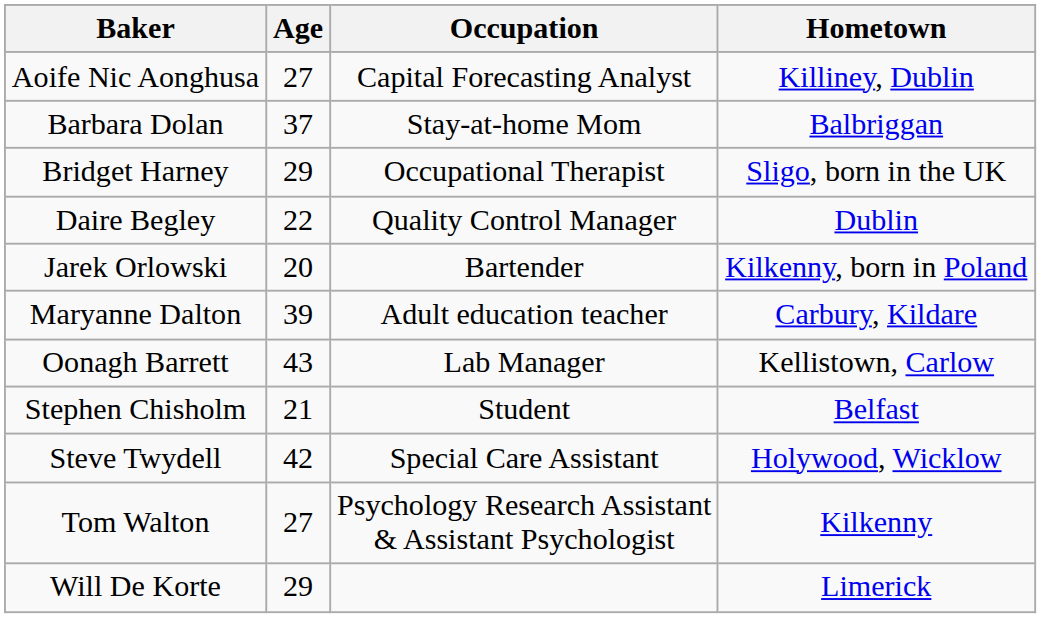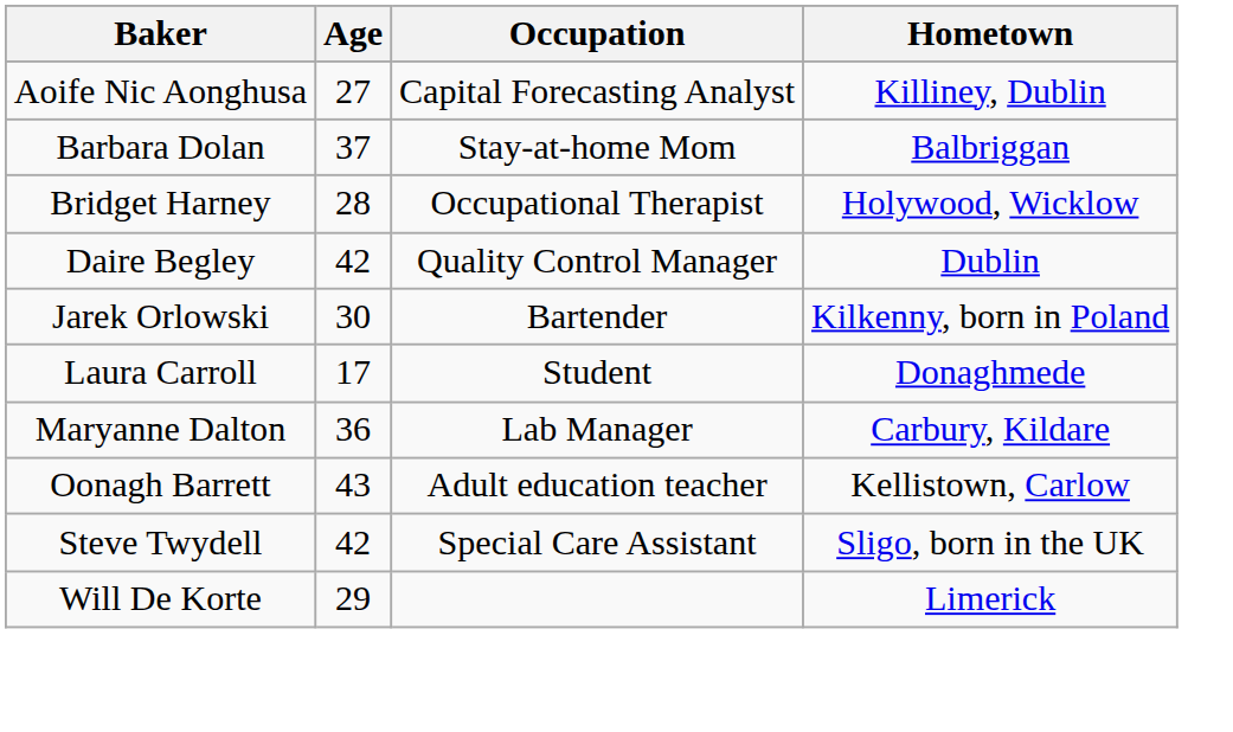Bridget Harney | Age: 29 -> 28
Bridget Harney | Hometown: Sligo, born in the UK -> Holywood, Wicklow
Daire Begley | Age: 22 -> 42
Jarek Orlowski | Age: 20 -> 30
+ row: Laura Carroll | 17 | Student | Donaghmede
Maryanne Dalton | Age: 39 -> 36
Maryanne Dalton | Occupation: Adult education teacher -> Lab Manager
Oonagh Barrett | Occupation: Lab Manager -> Adult education teacher
- row: Stephen Chisholm | 21 | Student | Belfast
Steve Twydell | Hometown: Holywood, Wicklow -> Sligo, born in the UK
- row: Tom Walton | 27 | Psychology Research Assistant & Assistant Psychologist | Kilkenny
